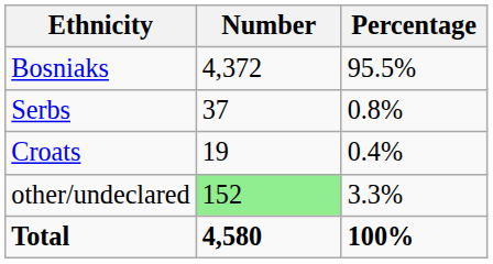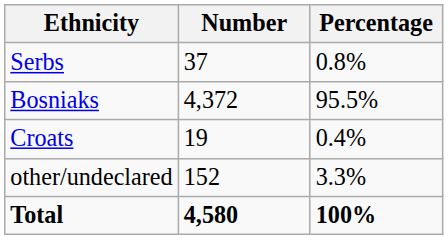rows swapped: Bosniaks <-> Serbs
other/undeclared | Number: lightgreen background -> no background
